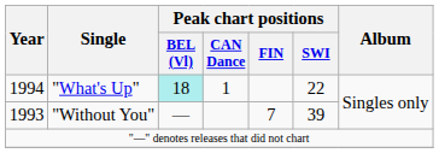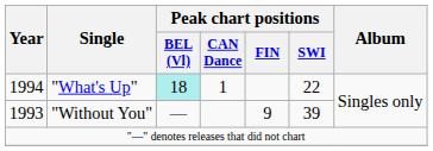"Without You" | Peak chart positions / FIN: 7 -> 9
